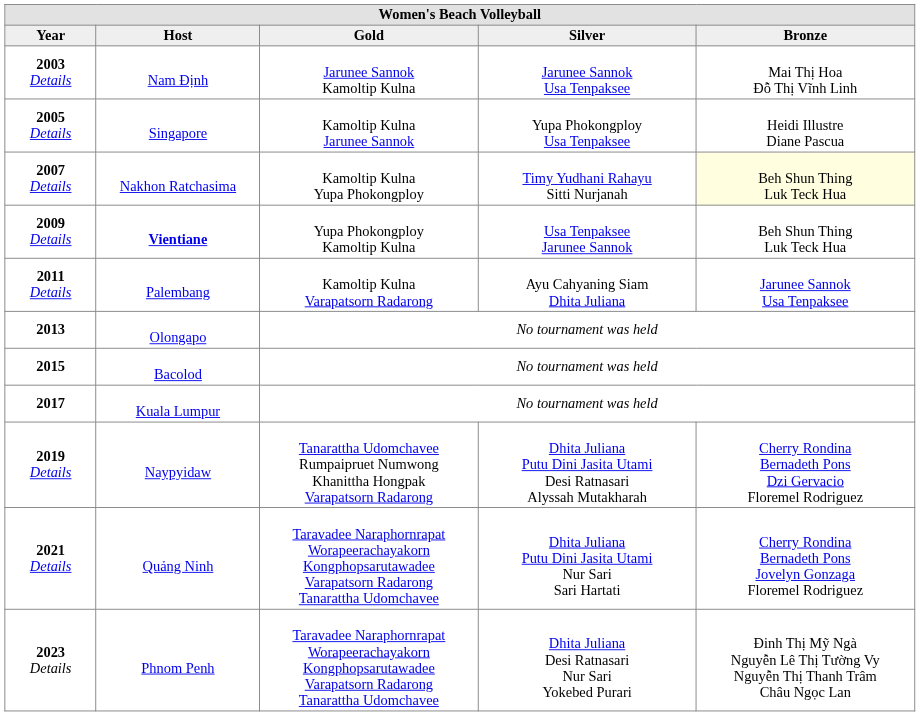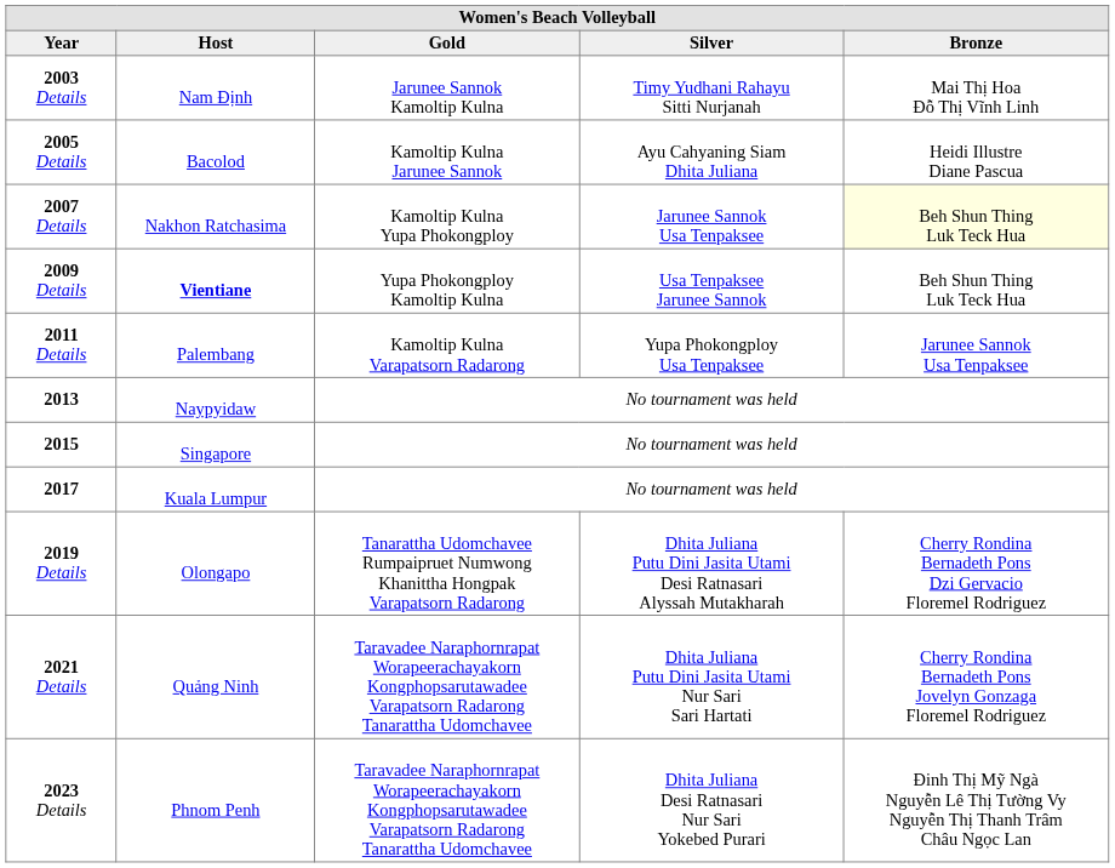2003 Details | Silver: Jarunee Sannok Usa Tenpaksee -> Timy Yudhani Rahayu Sitti Nurjanah
2005 Details | Host: Singapore -> Bacolod
2005 Details | Silver: Yupa Phokongploy Usa Tenpaksee -> Ayu Cahyaning Siam Dhita Juliana
2007 Details | Silver: Timy Yudhani Rahayu Sitti Nurjanah -> Jarunee Sannok Usa Tenpaksee
2011 Details | Silver: Ayu Cahyaning Siam Dhita Juliana -> Yupa Phokongploy Usa Tenpaksee
2013 | Host: Olongapo -> Naypyidaw
2015 | Host: Bacolod -> Singapore
2019 Details | Host: Naypyidaw -> Olongapo
